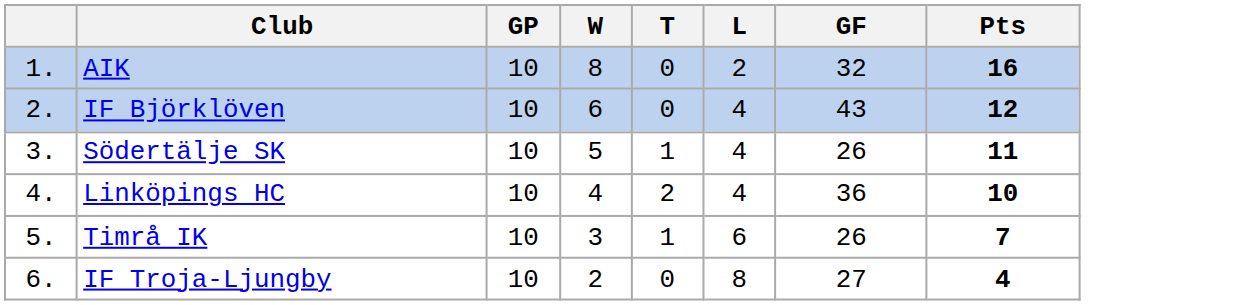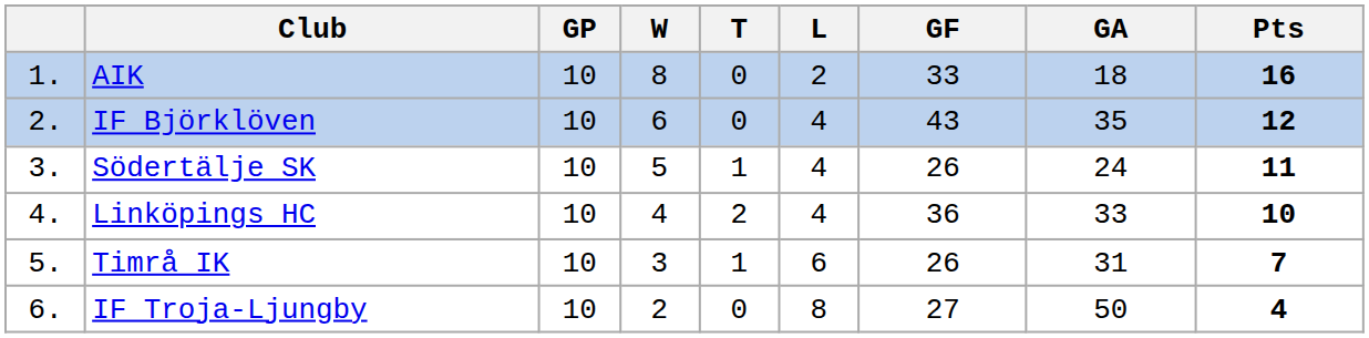+ column: GA | 18 | 35 | 24 | 33 | 31 | 50
AIK | GF: 32 -> 33
